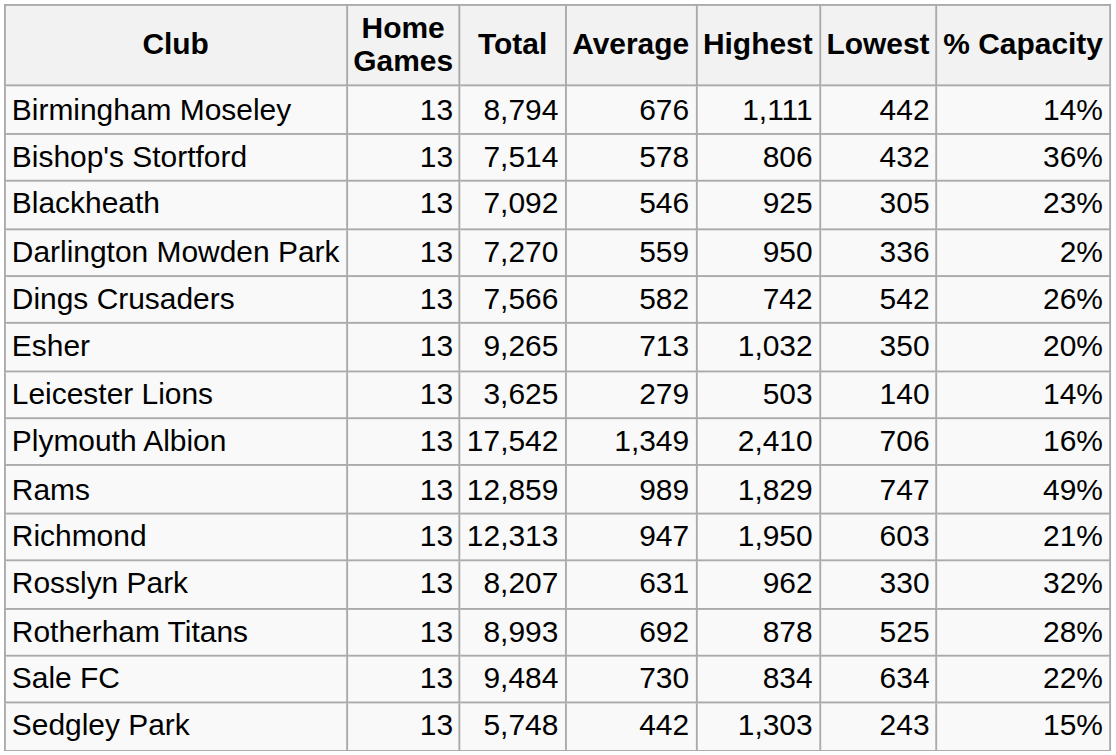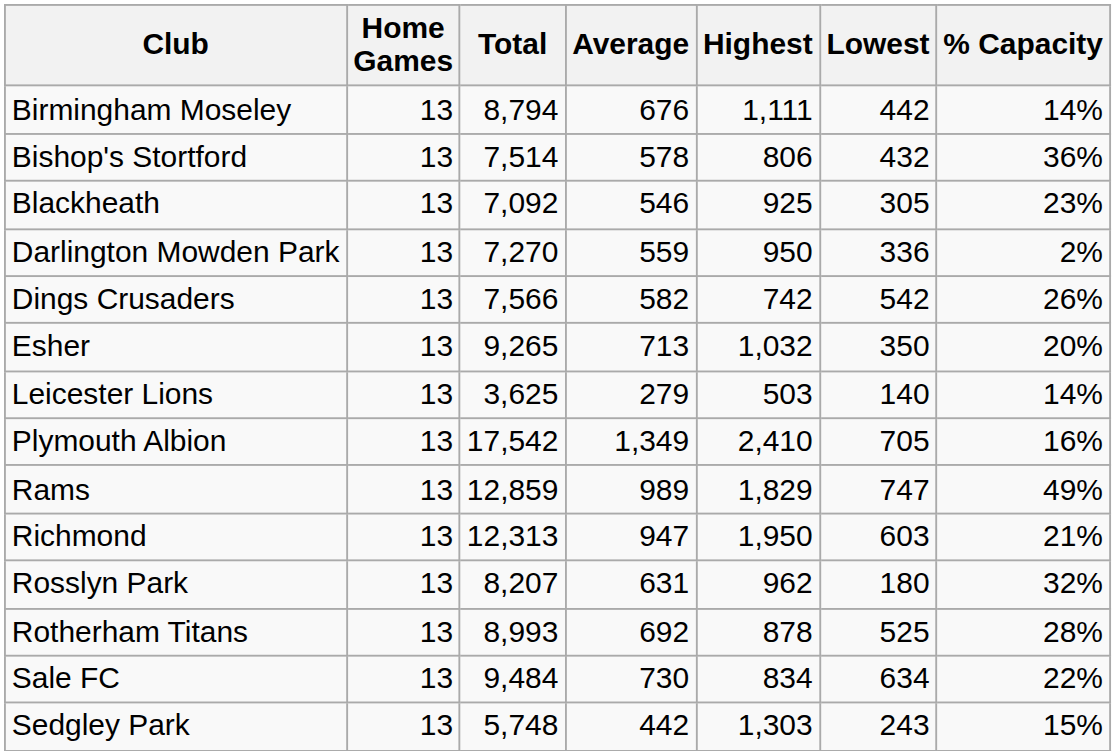Plymouth Albion | Lowest: 706 -> 705
Rosslyn Park | Lowest: 330 -> 180
